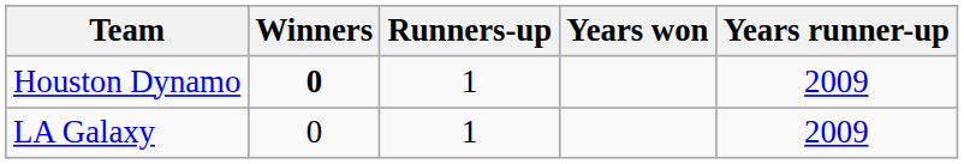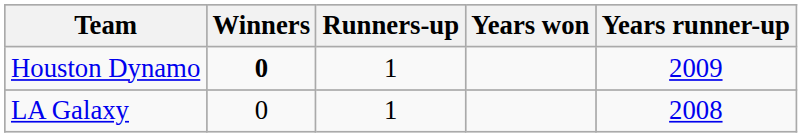LA Galaxy | Years runner-up: 2009 -> 2008
